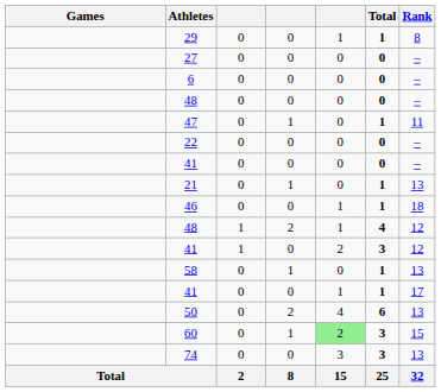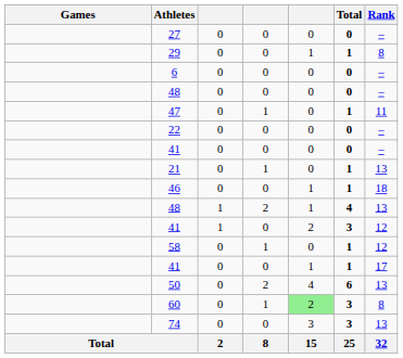rows swapped: 27 <-> 29
48 / 1 | Rank: 12 -> 13
58 | Rank: 13 -> 12
60 | Rank: 15 -> 8
